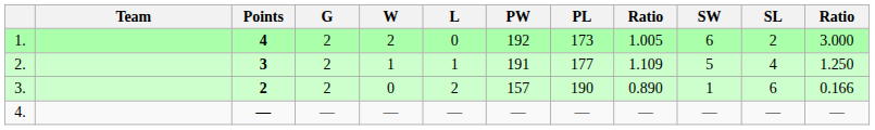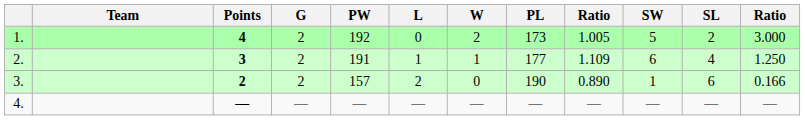columns swapped: W <-> PW
1. | SW: 6 -> 5
2. | SW: 5 -> 6
